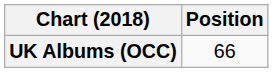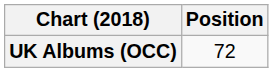UK Albums (OCC) | Position: 66 -> 72
